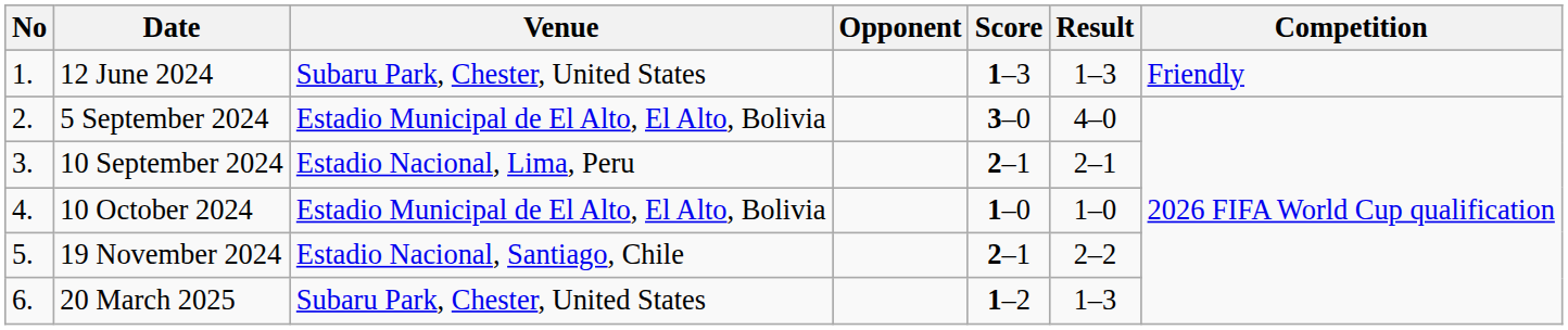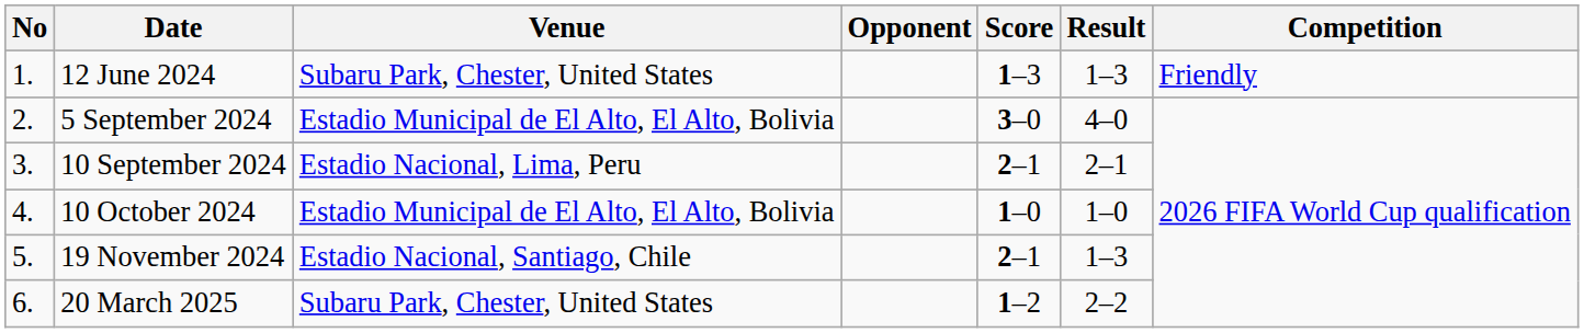19 November 2024 | Result: 2–2 -> 1–3
20 March 2025 | Result: 1–3 -> 2–2
